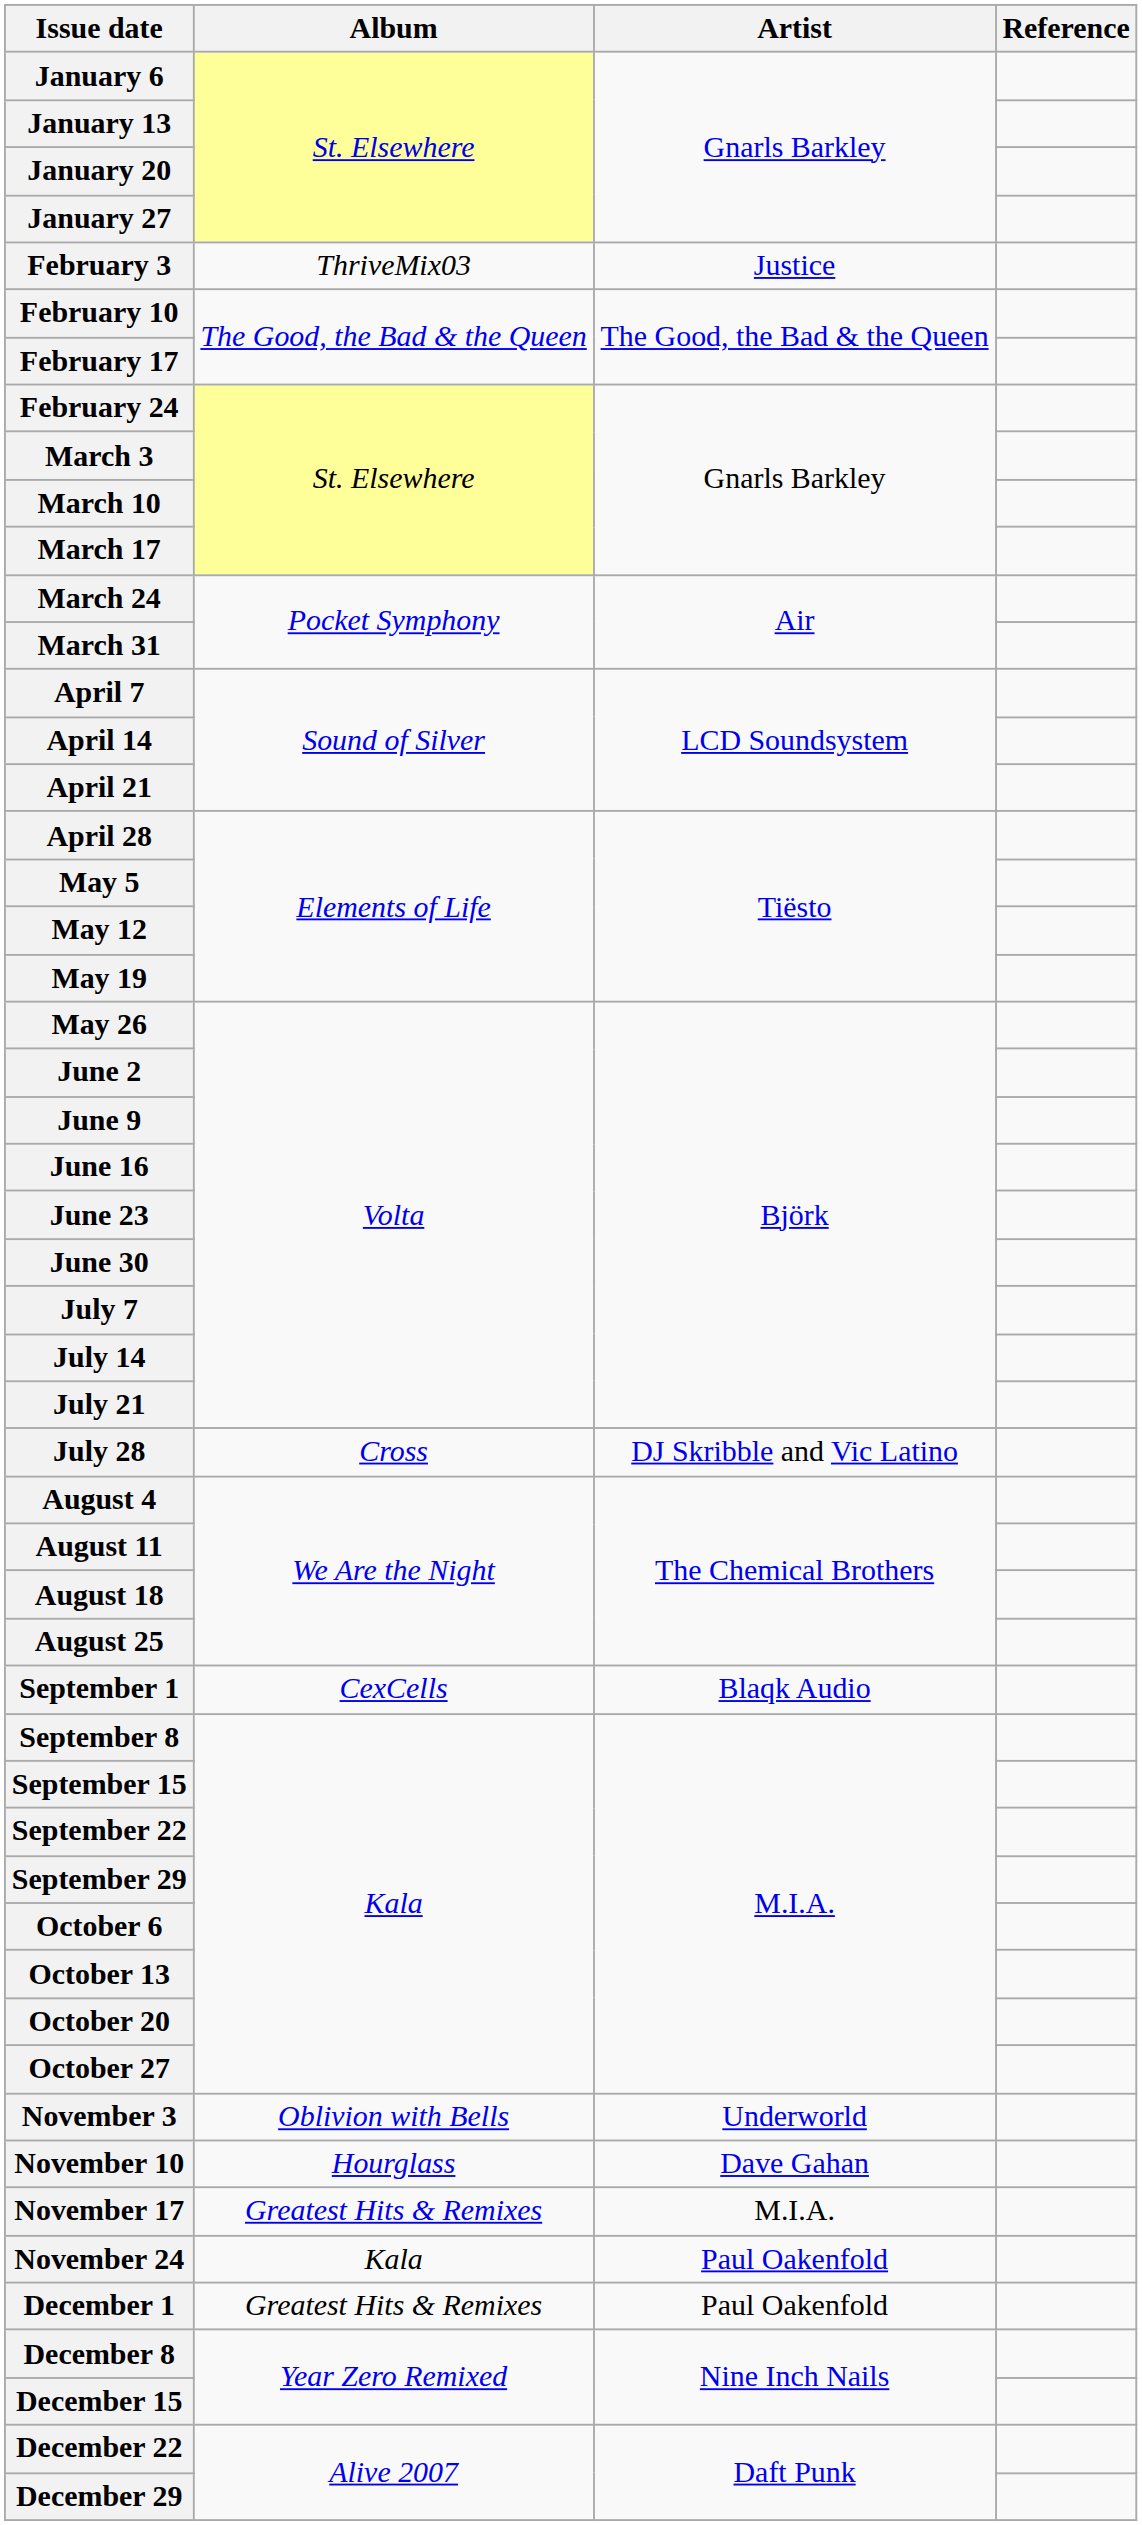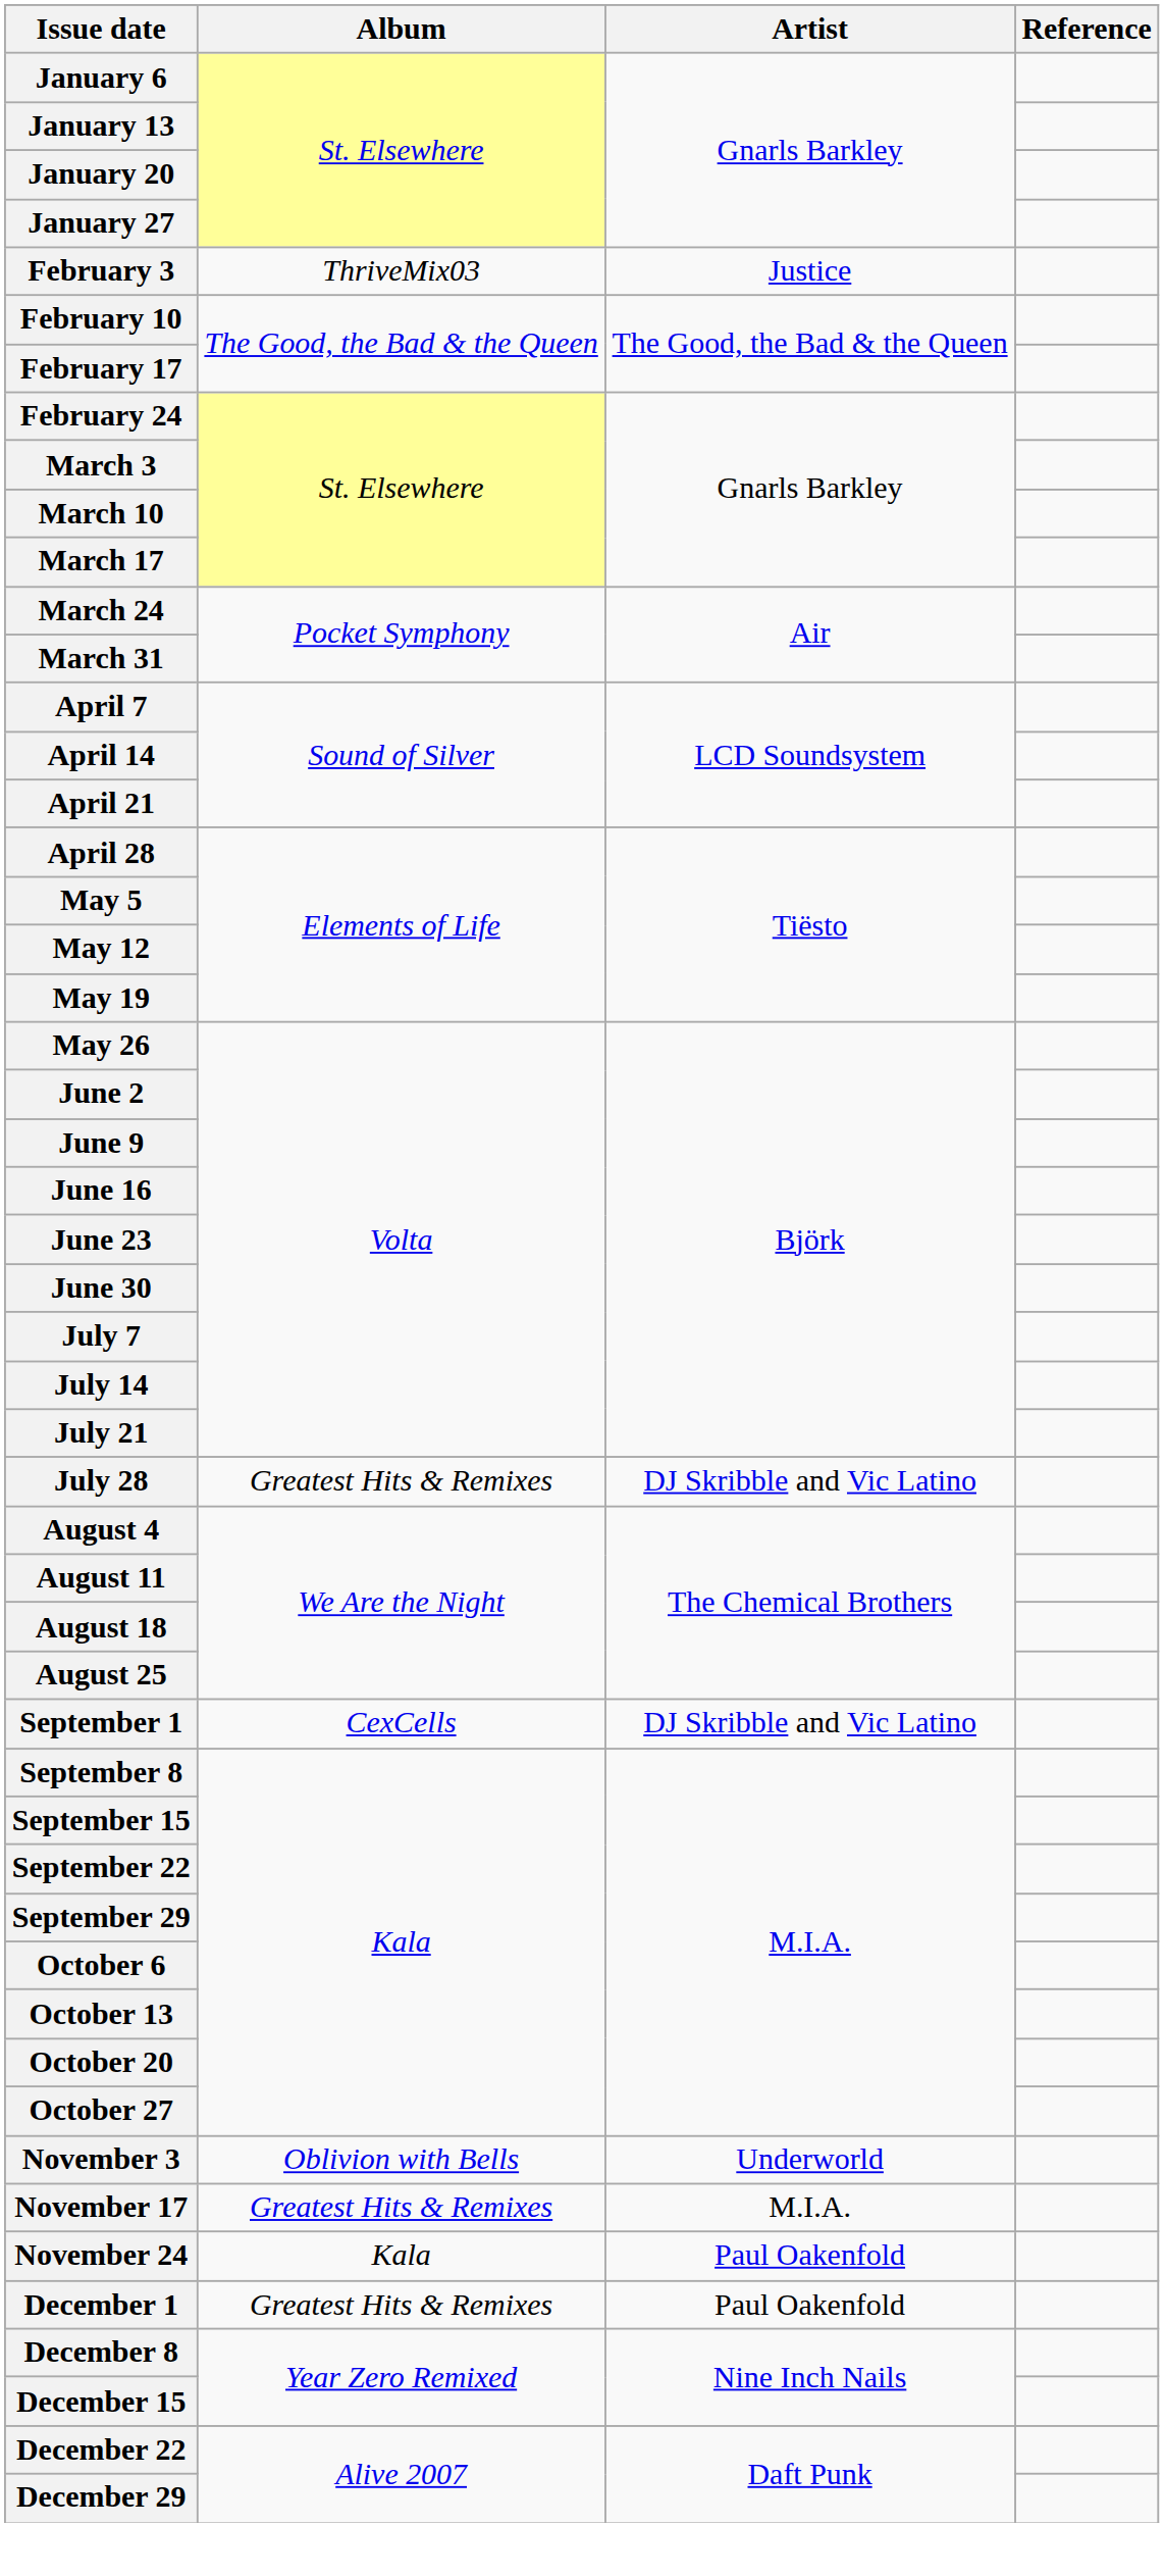July 28 | Album: Cross -> Greatest Hits & Remixes
September 1 | Artist: Blaqk Audio -> DJ Skribble and Vic Latino
- row: November 10 | Hourglass | Dave Gahan
